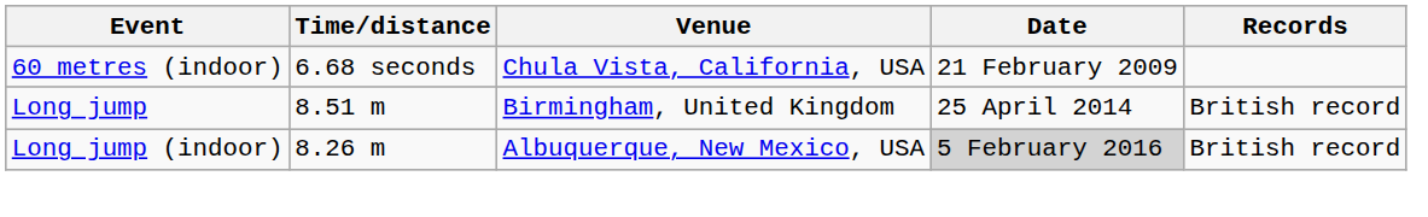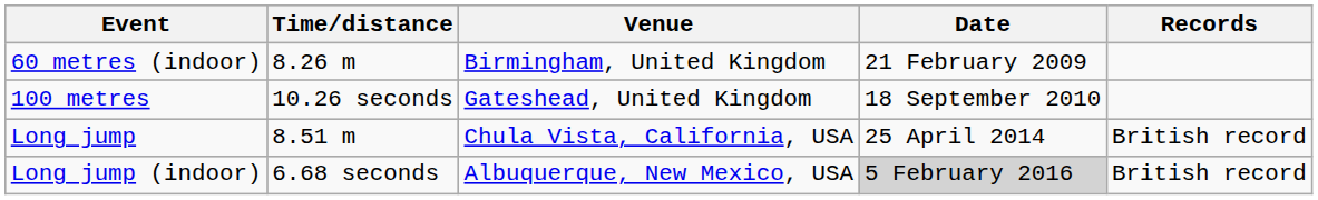60 metres (indoor) | Time/distance: 6.68 seconds -> 8.26 m
60 metres (indoor) | Venue: Chula Vista, California, USA -> Birmingham, United Kingdom
+ row: 100 metres | 10.26 seconds | Gateshead, United Kingdom | 18 September 2010
Long jump | Venue: Birmingham, United Kingdom -> Chula Vista, California, USA
Long jump (indoor) | Time/distance: 8.26 m -> 6.68 seconds
